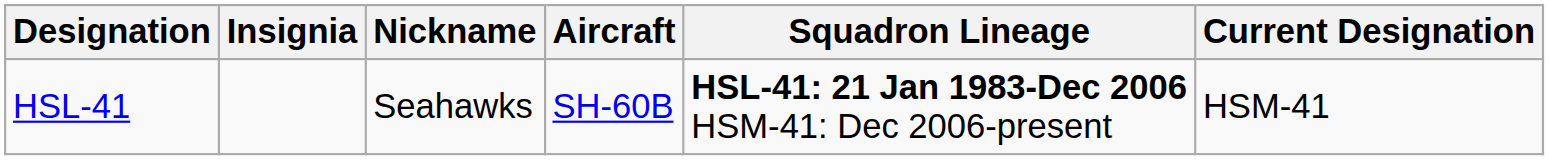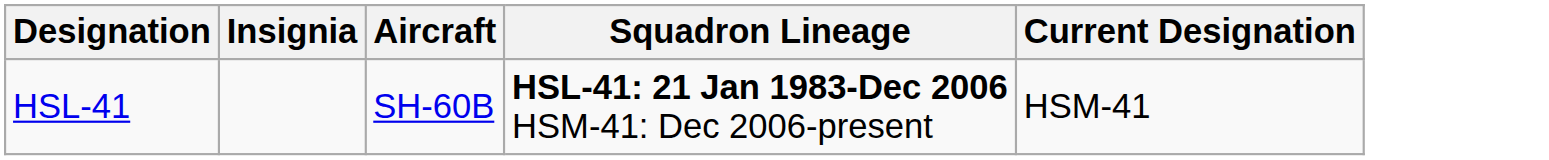- column: Nickname | Seahawks
